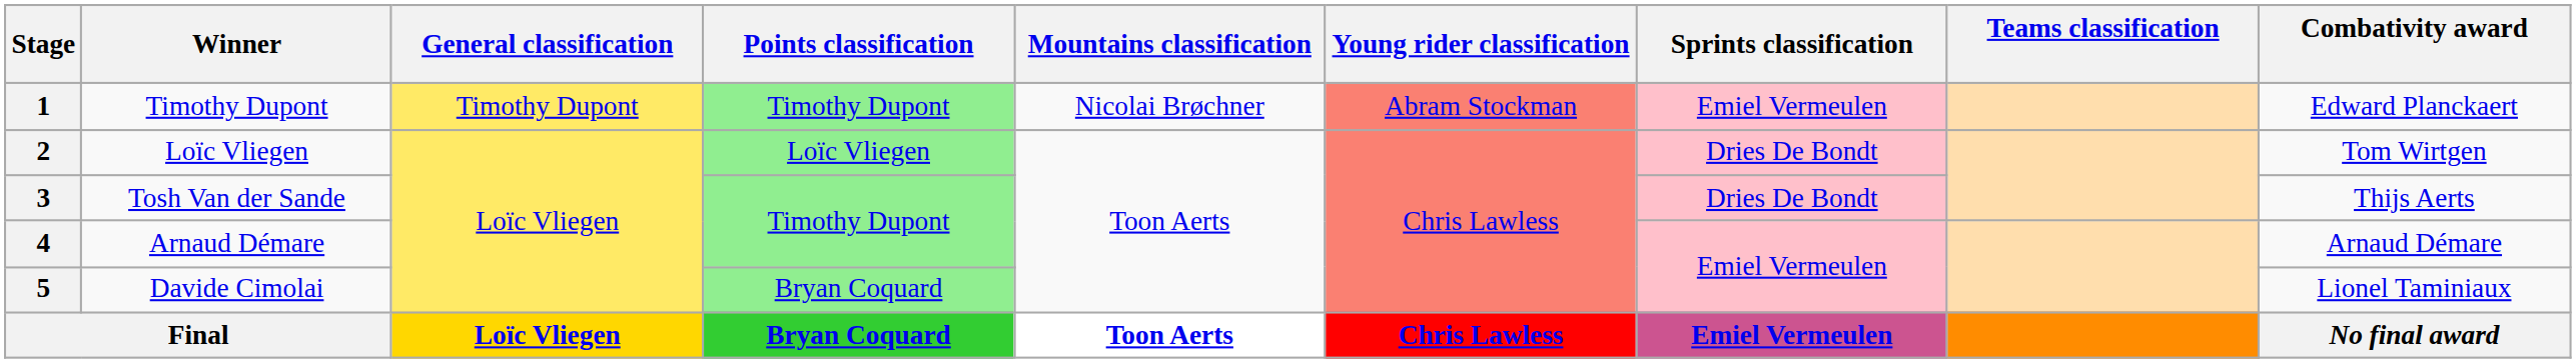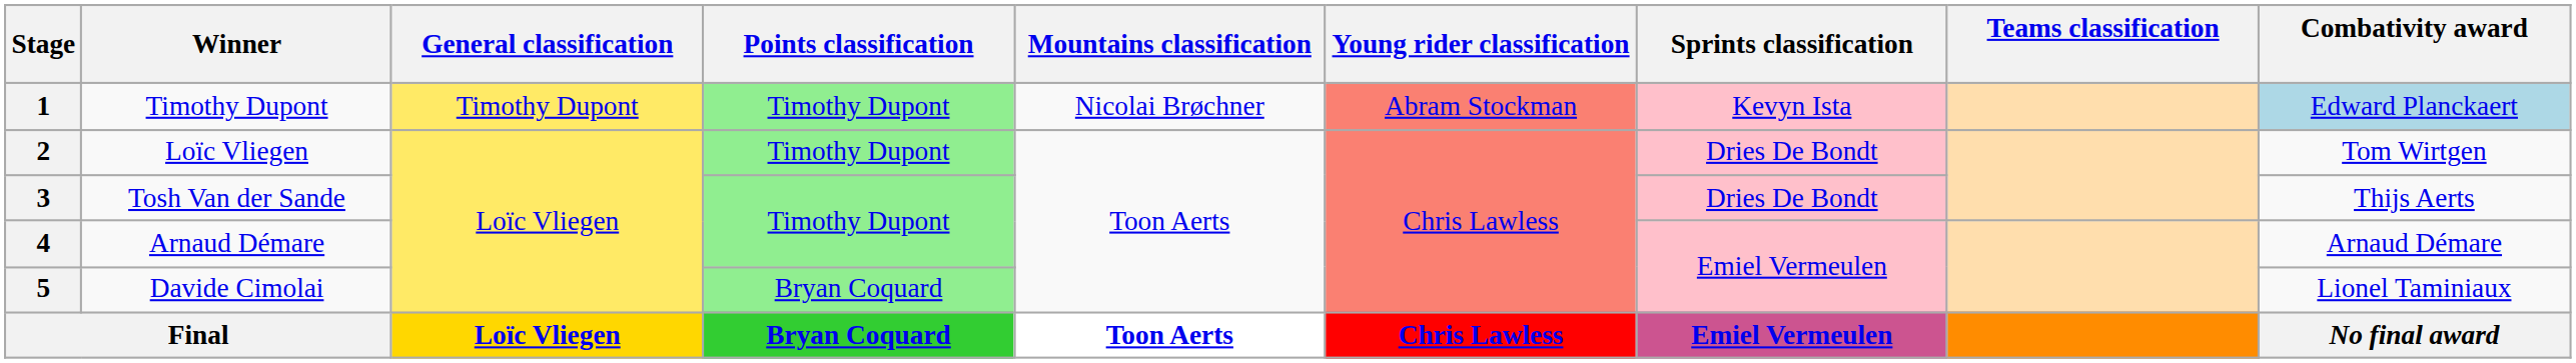1 | Sprints classification: Emiel Vermeulen -> Kevyn Ista
1 | Combativity award: no background -> lightblue background
2 | Points classification: Loïc Vliegen -> Timothy Dupont
